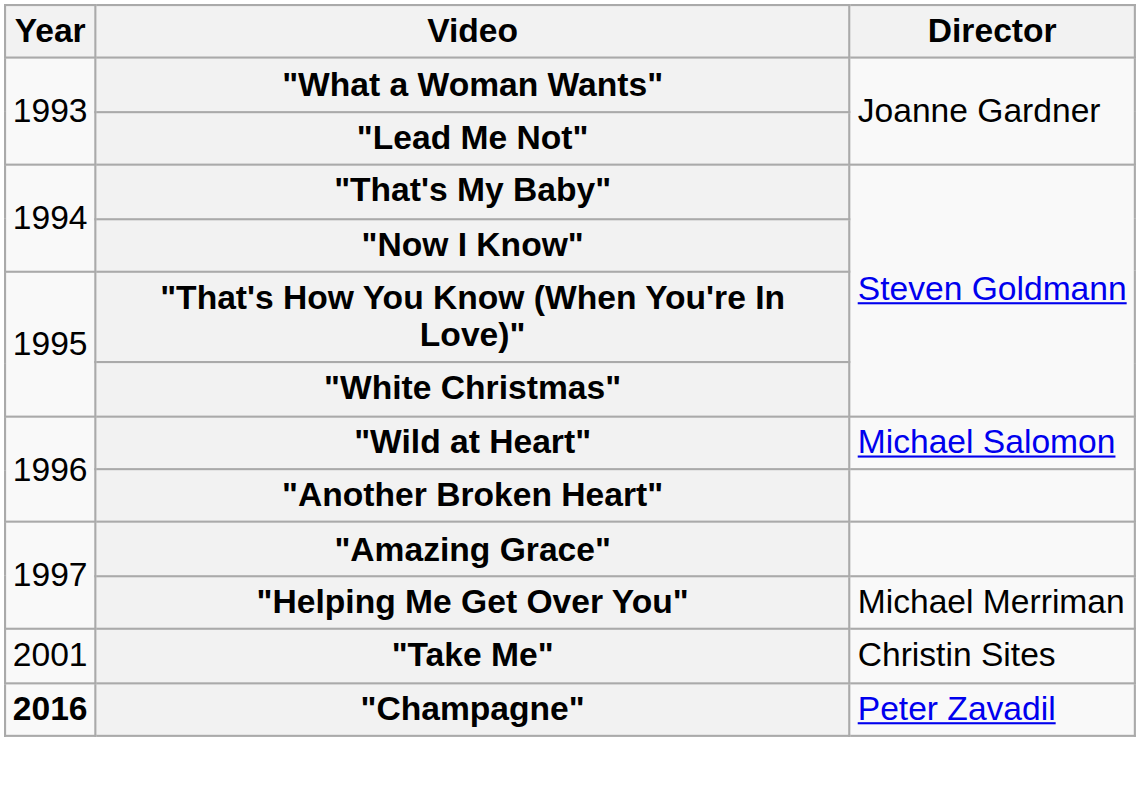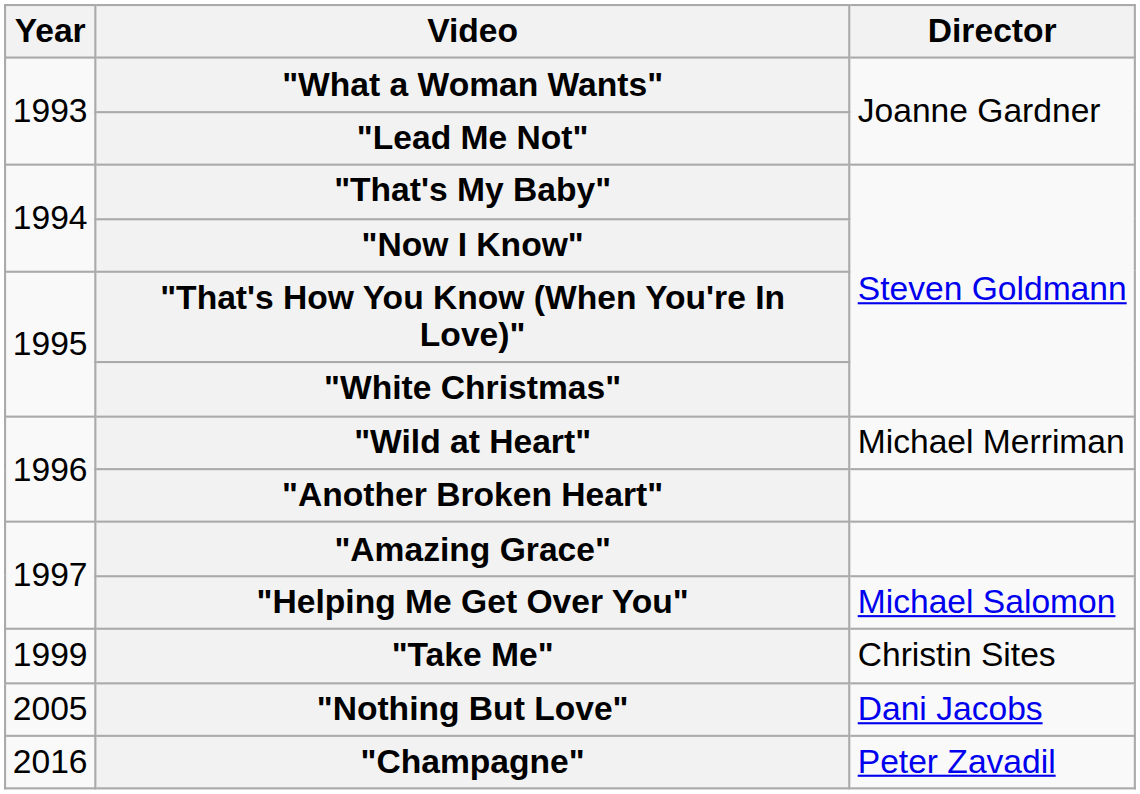"Wild at Heart" | Director: Michael Salomon -> Michael Merriman
"Helping Me Get Over You" | Director: Michael Merriman -> Michael Salomon
"Take Me" | Year: 2001 -> 1999
+ row: 2005 | "Nothing But Love" | Dani Jacobs
"Champagne" | Year: bold -> normal
